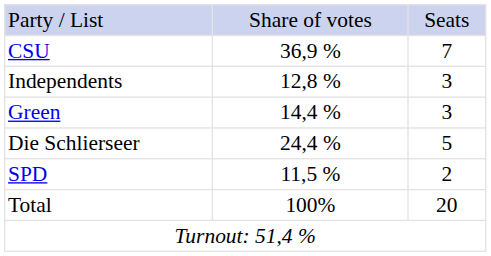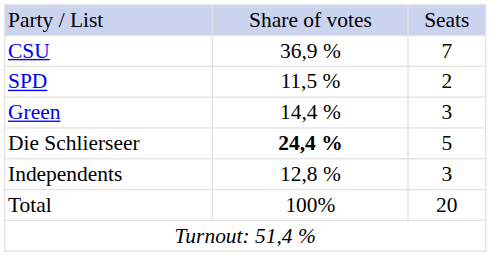rows swapped: SPD <-> Independents
Die Schlierseer | column 2: normal -> bold
